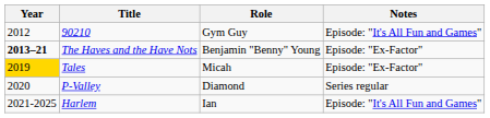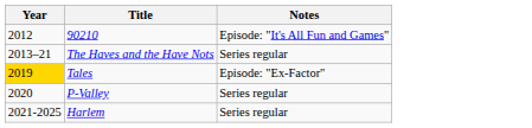- column: Role | Gym Guy | Benjamin "Benny" Young | Micah | Diamond | Ian
The Haves and the Have Nots | Year: bold -> normal
The Haves and the Have Nots | Notes: Episode: "Ex-Factor" -> Series regular
Harlem | Notes: Episode: "It's All Fun and Games" -> Series regular
